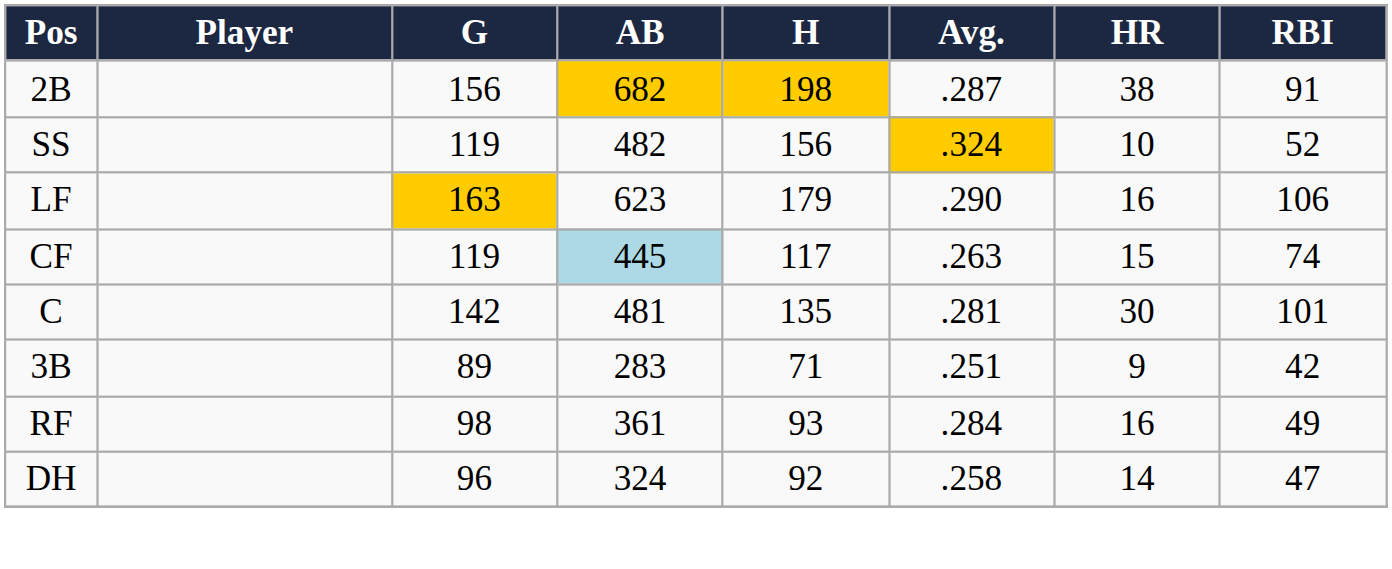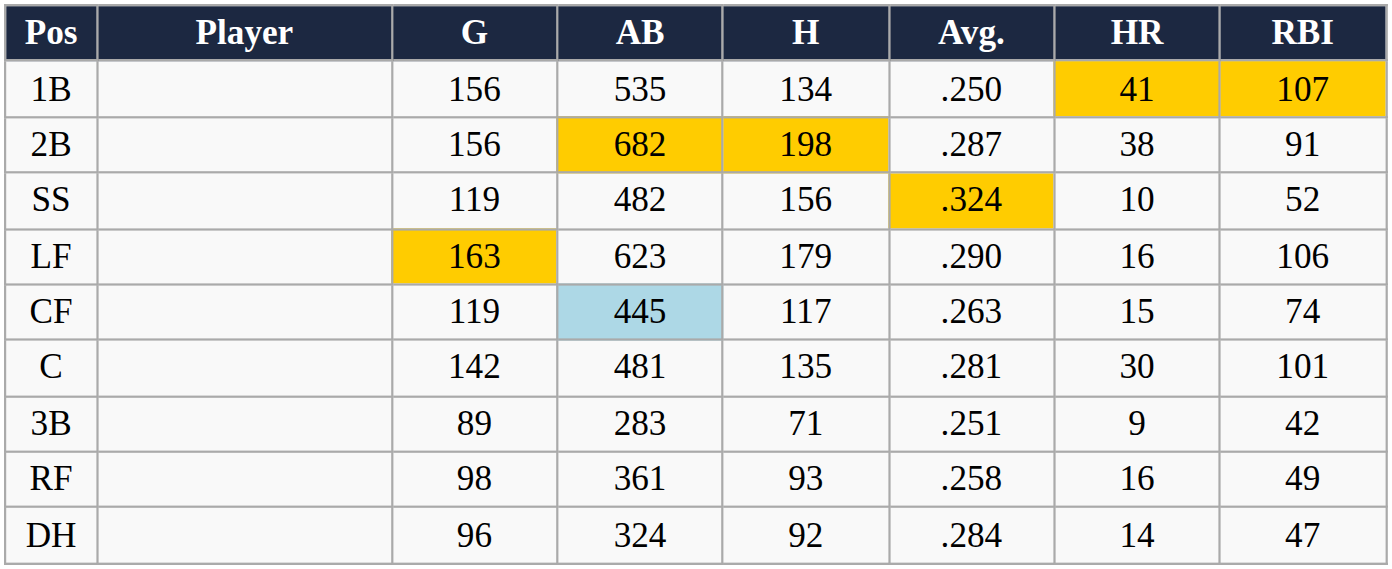+ row: 1B | 156 | 535 | 134 | .250 | 41 | 107
RF | Avg.: .284 -> .258
DH | Avg.: .258 -> .284
